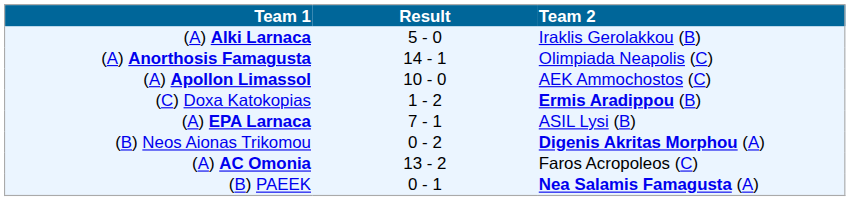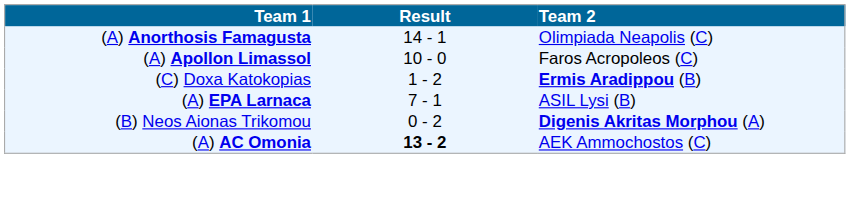- row: (A) Alki Larnaca | 5 - 0 | Iraklis Gerolakkou (B)
(A) Apollon Limassol | Team 2: AEK Ammochostos (C) -> Faros Acropoleos (C)
(A) AC Omonia | Result: normal -> bold
(A) AC Omonia | Team 2: Faros Acropoleos (C) -> AEK Ammochostos (C)
- row: (B) PAEEK | 0 - 1 | Nea Salamis Famagusta (A)
